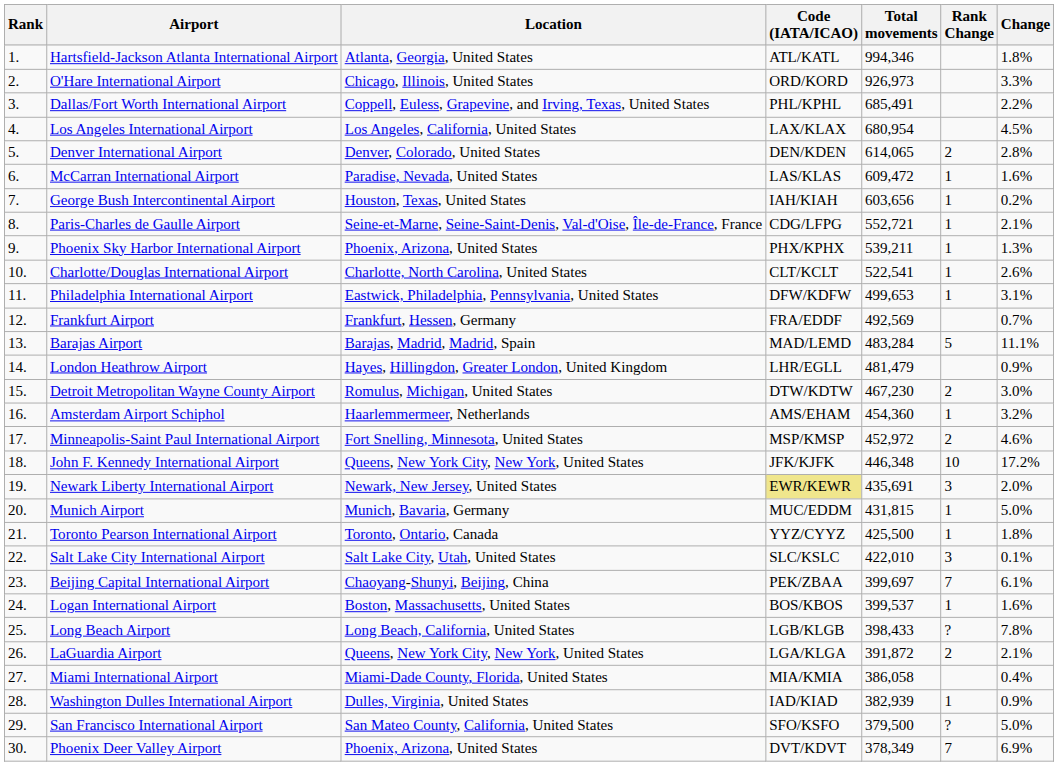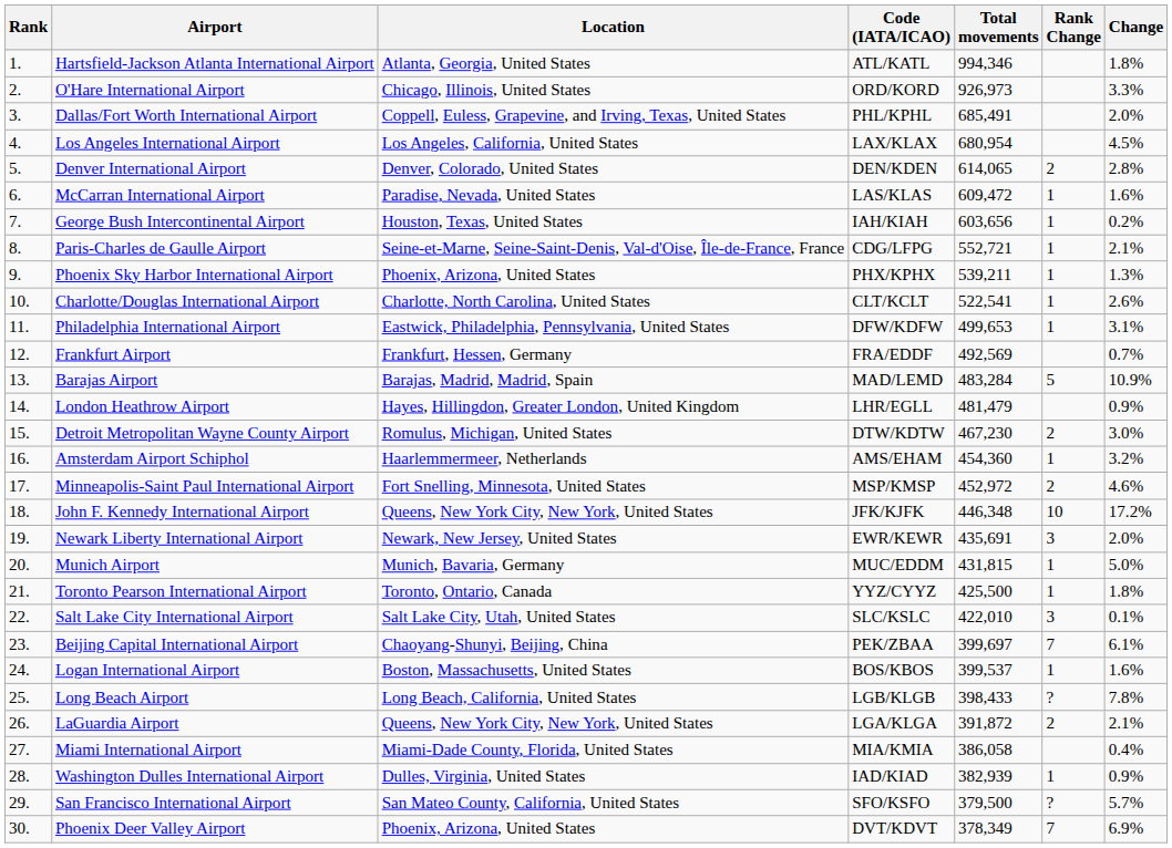Dallas/Fort Worth International Airport | Change: 2.2% -> 2.0%
Barajas Airport | Change: 11.1% -> 10.9%
Newark Liberty International Airport | Code (IATA/ICAO): khaki background -> no background
San Francisco International Airport | Change: 5.0% -> 5.7%
